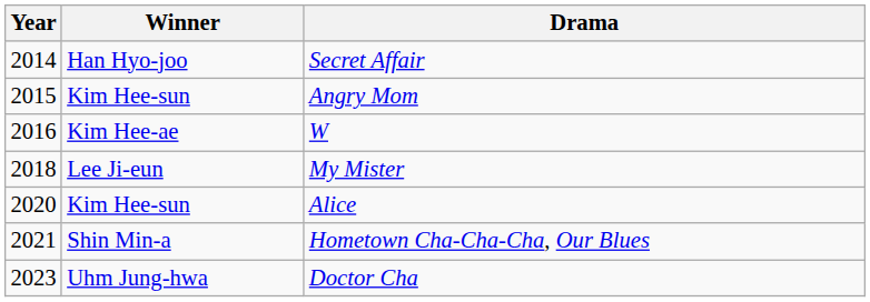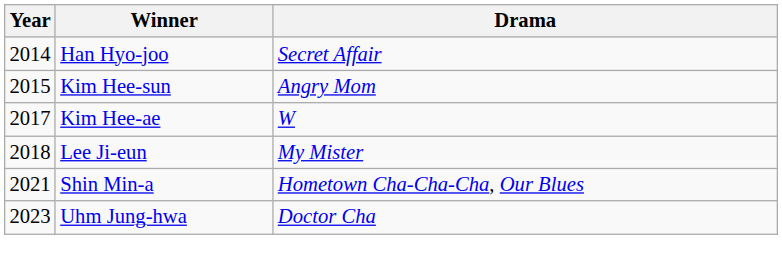W | Year: 2016 -> 2017
- row: 2020 | Kim Hee-sun | Alice
